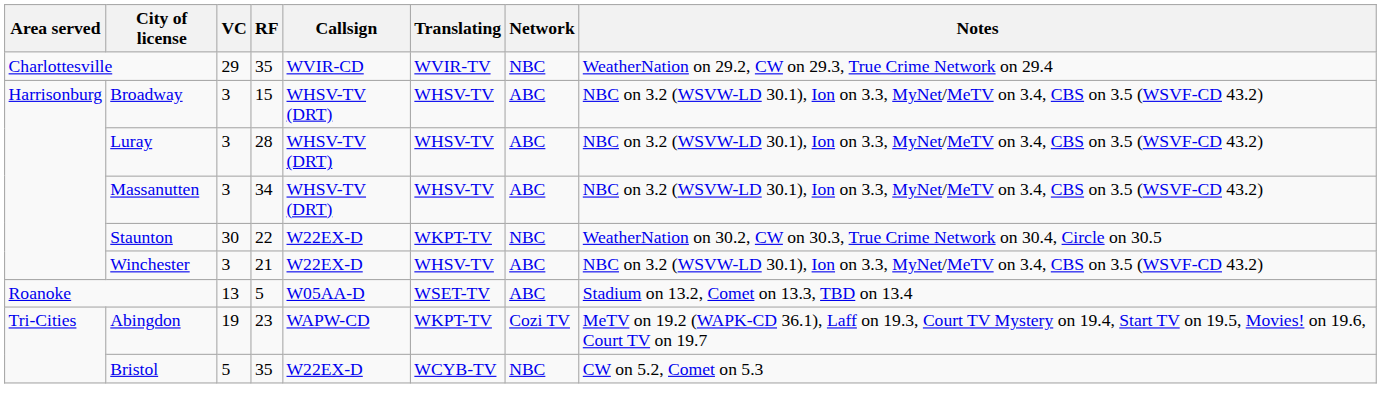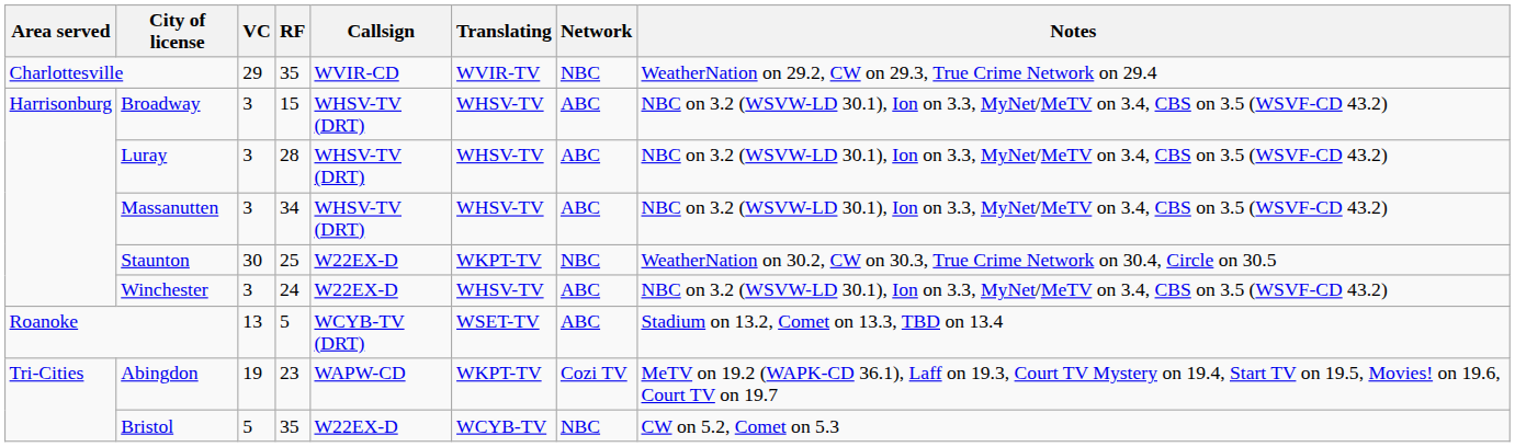Staunton | RF: 22 -> 25
Winchester | RF: 21 -> 24
Roanoke | Callsign: W05AA-D -> WCYB-TV (DRT)
